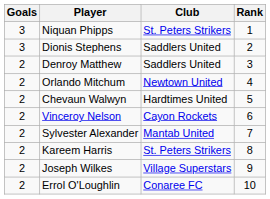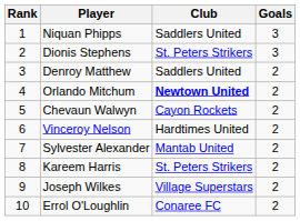columns swapped: Rank <-> Goals
Niquan Phipps | Club: St. Peters Strikers -> Saddlers United
Dionis Stephens | Club: Saddlers United -> St. Peters Strikers
Orlando Mitchum | Club: normal -> bold
Chevaun Walwyn | Club: Hardtimes United -> Cayon Rockets
Vinceroy Nelson | Club: Cayon Rockets -> Hardtimes United
